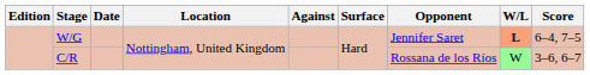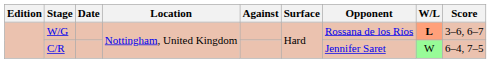W/G | Opponent: Jennifer Saret -> Rossana de los Ríos
W/G | Score: 6–4, 7–5 -> 3–6, 6–7
C/R | Opponent: Rossana de los Ríos -> Jennifer Saret
C/R | Score: 3–6, 6–7 -> 6–4, 7–5
